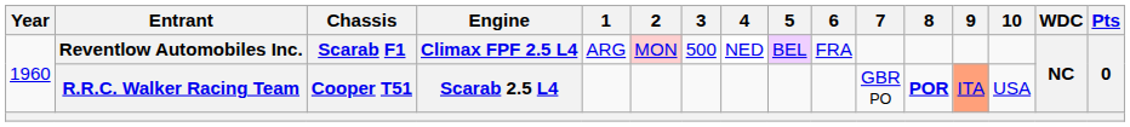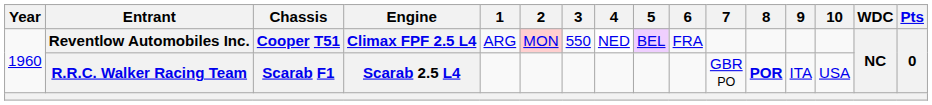Reventlow Automobiles Inc. | Chassis: Scarab F1 -> Cooper T51
Reventlow Automobiles Inc. | 3: 500 -> 550
R.R.C. Walker Racing Team | Chassis: Cooper T51 -> Scarab F1
R.R.C. Walker Racing Team | 9: lightsalmon background -> no background
